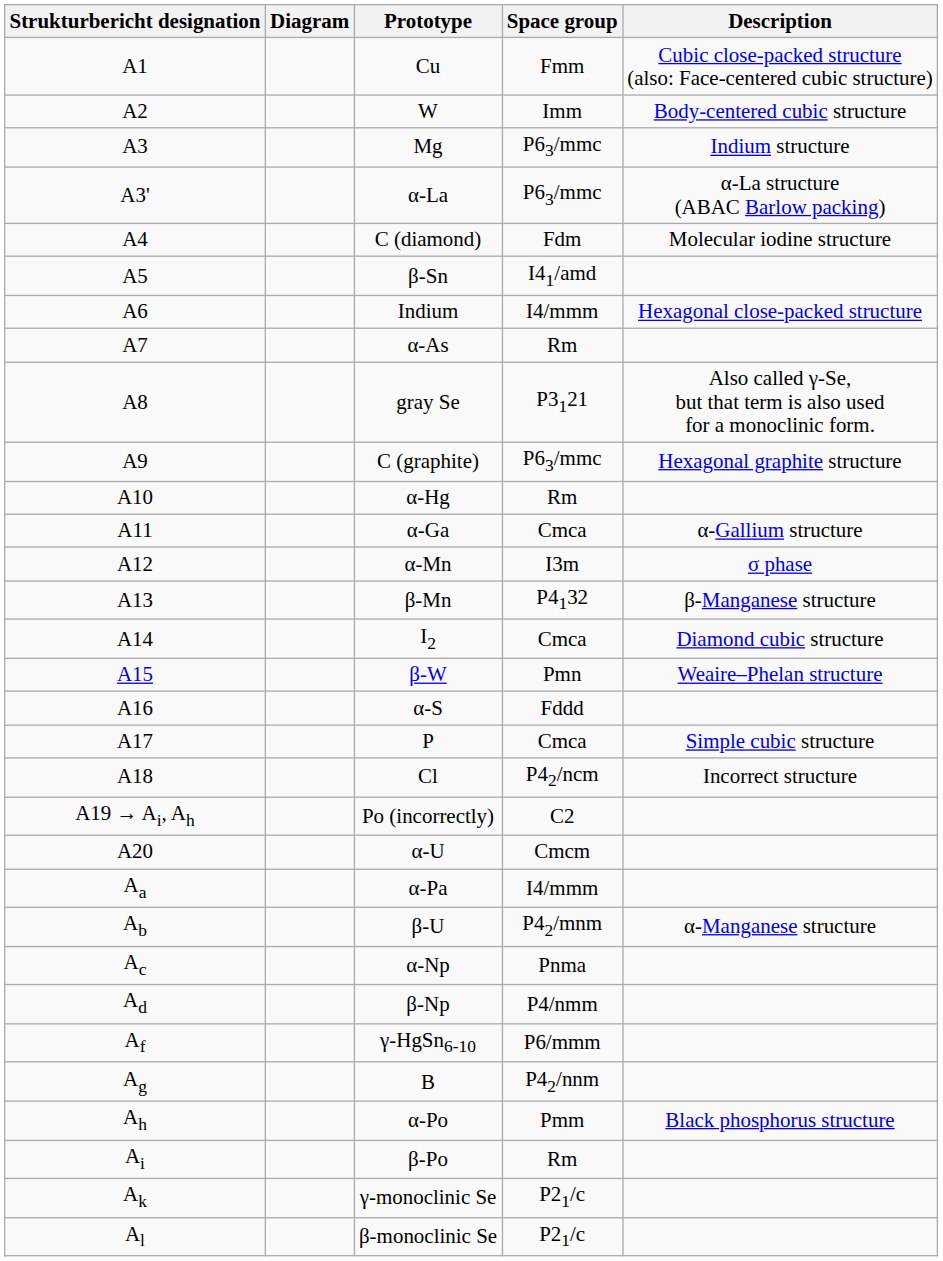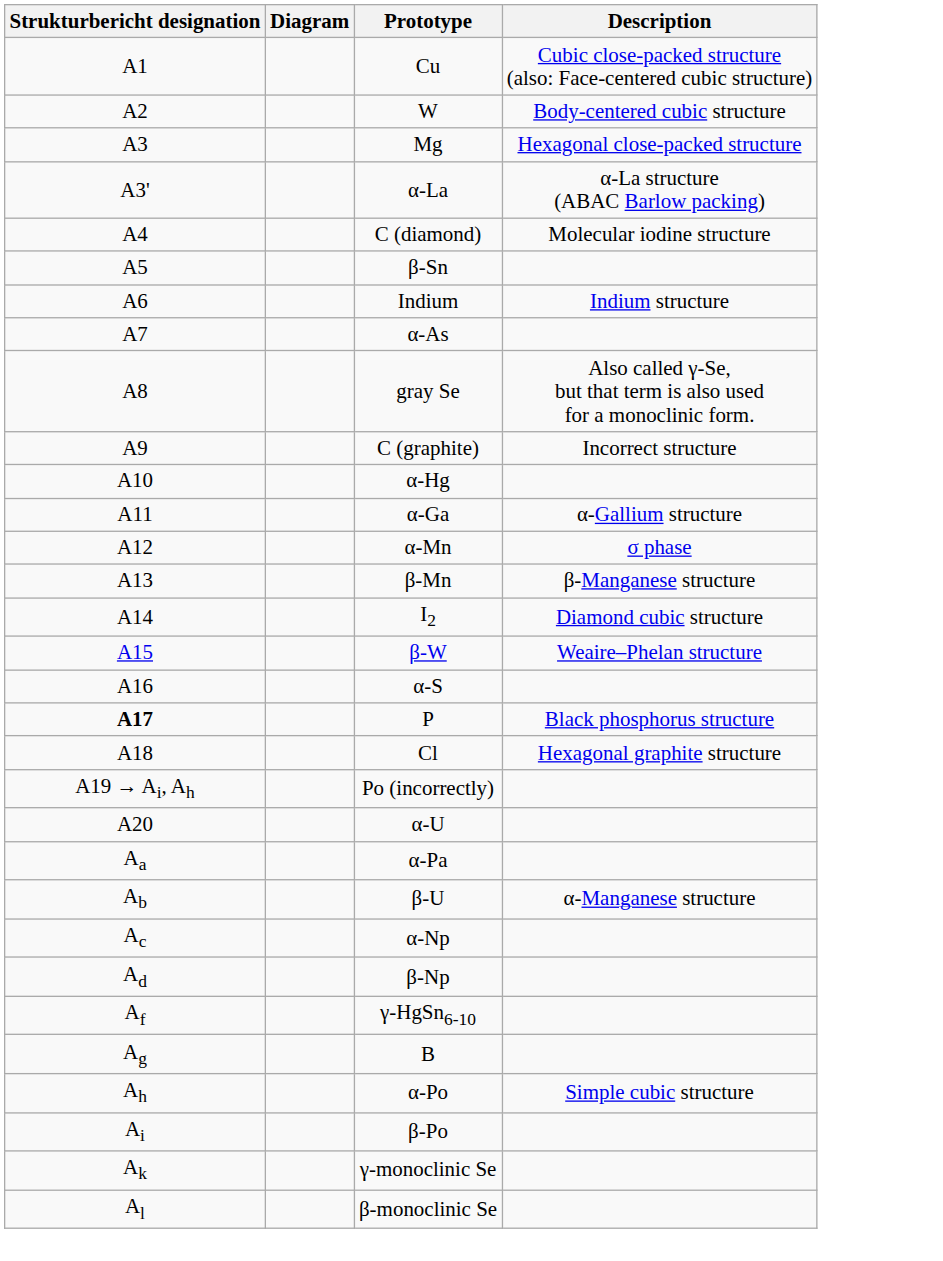- column: Space group | Fmm | Imm | P63/mmc | P63/mmc | Fdm | I41/amd | I4/mmm | Rm | P3121 | P63/mmc | Rm | Cmca | I3m | P4132 | Cmca | Pmn | Fddd | Cmca | P42/ncm | C2 | Cmcm | I4/mmm | P42/mnm | Pnma | P4/nmm | P6/mmm | P42/nnm | Pmm | Rm | P21/c | P21/c
Mg | Description: Indium structure -> Hexagonal close-packed structure
Indium | Description: Hexagonal close-packed structure -> Indium structure
C (graphite) | Description: Hexagonal graphite structure -> Incorrect structure
P | Strukturbericht designation: normal -> bold
P | Description: Simple cubic structure -> Black phosphorus structure
Cl | Description: Incorrect structure -> Hexagonal graphite structure
α-Po | Description: Black phosphorus structure -> Simple cubic structure
